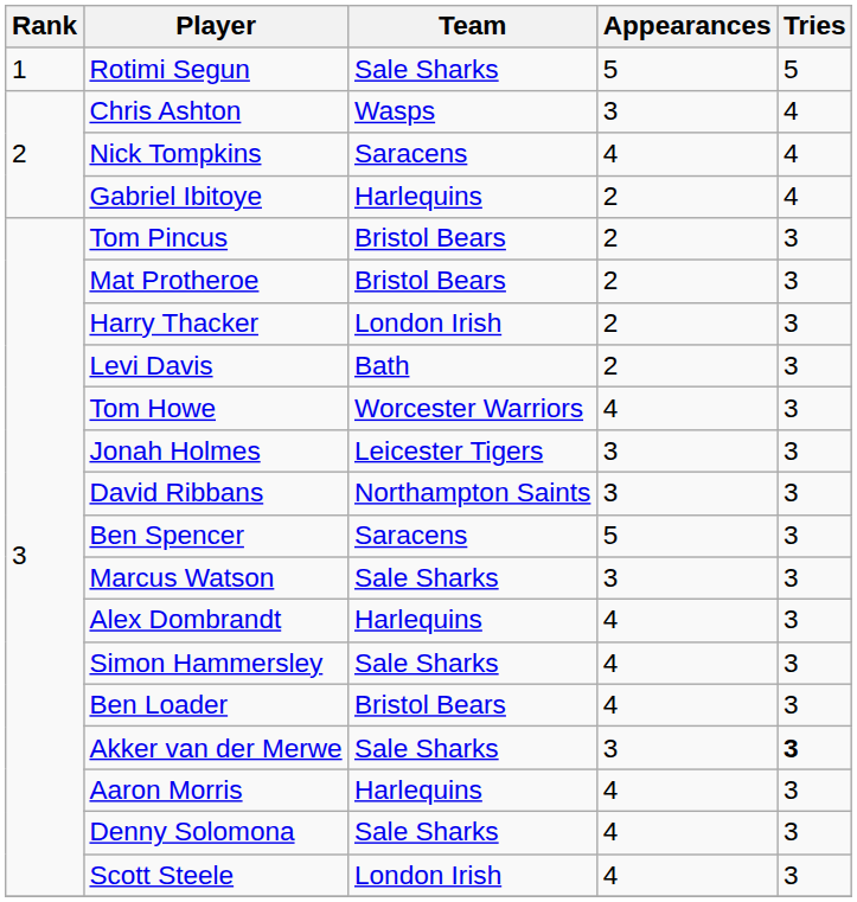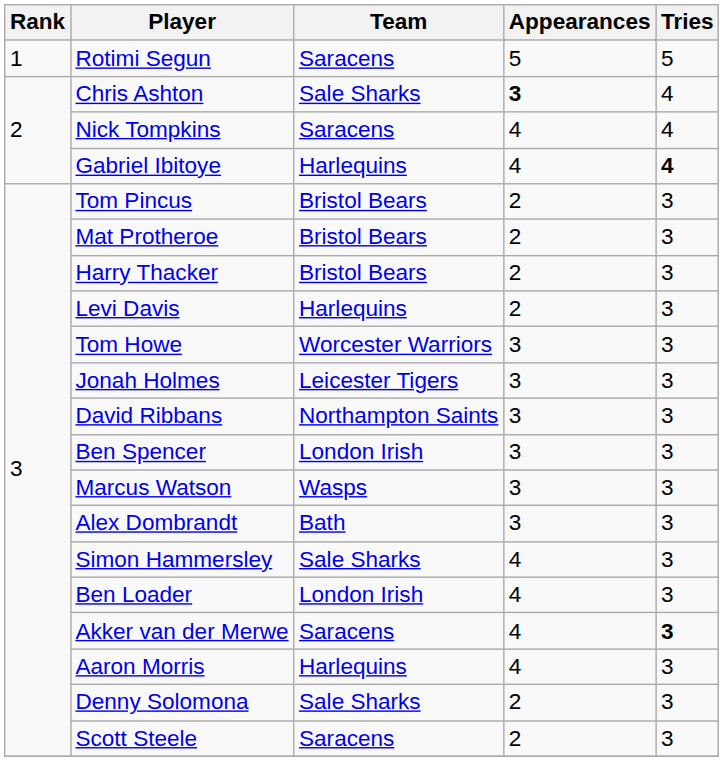Rotimi Segun | Team: Sale Sharks -> Saracens
Chris Ashton | Team: Wasps -> Sale Sharks
Chris Ashton | Appearances: normal -> bold
Gabriel Ibitoye | Appearances: 2 -> 4
Gabriel Ibitoye | Tries: normal -> bold
Harry Thacker | Team: London Irish -> Bristol Bears
Levi Davis | Team: Bath -> Harlequins
Tom Howe | Appearances: 4 -> 3
Ben Spencer | Team: Saracens -> London Irish
Ben Spencer | Appearances: 5 -> 3
Marcus Watson | Team: Sale Sharks -> Wasps
Alex Dombrandt | Team: Harlequins -> Bath
Alex Dombrandt | Appearances: 4 -> 3
Ben Loader | Team: Bristol Bears -> London Irish
Akker van der Merwe | Team: Sale Sharks -> Saracens
Akker van der Merwe | Appearances: 3 -> 4
Denny Solomona | Appearances: 4 -> 2
Scott Steele | Team: London Irish -> Saracens
Scott Steele | Appearances: 4 -> 2
